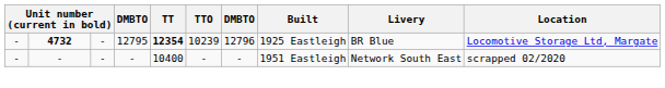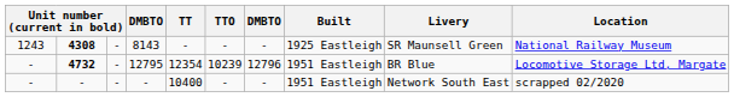+ row: 1243 | 4308 | - | 8143 | - | - | - | 1925 Eastleigh | SR Maunsell Green | National Railway Museum
4732 | TT: bold -> normal
4732 | Built: 1925 Eastleigh -> 1951 Eastleigh
